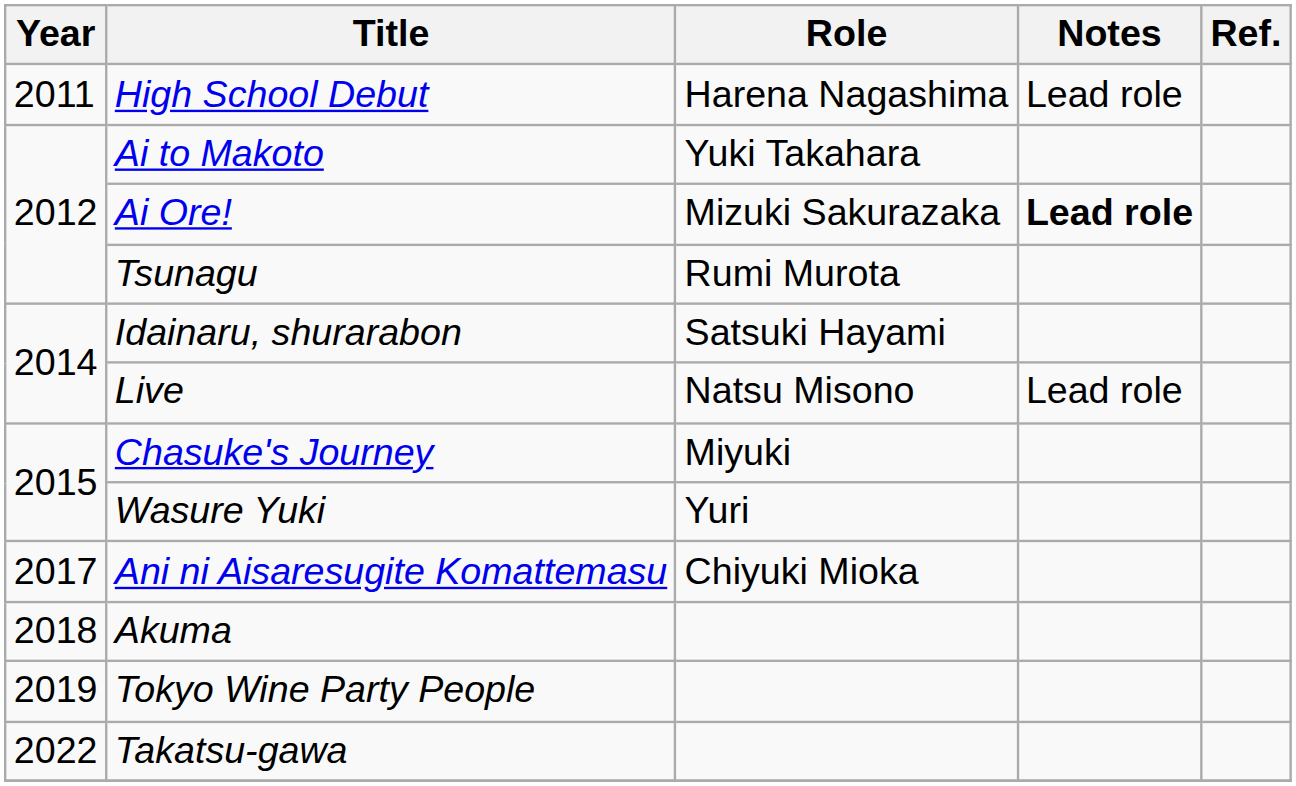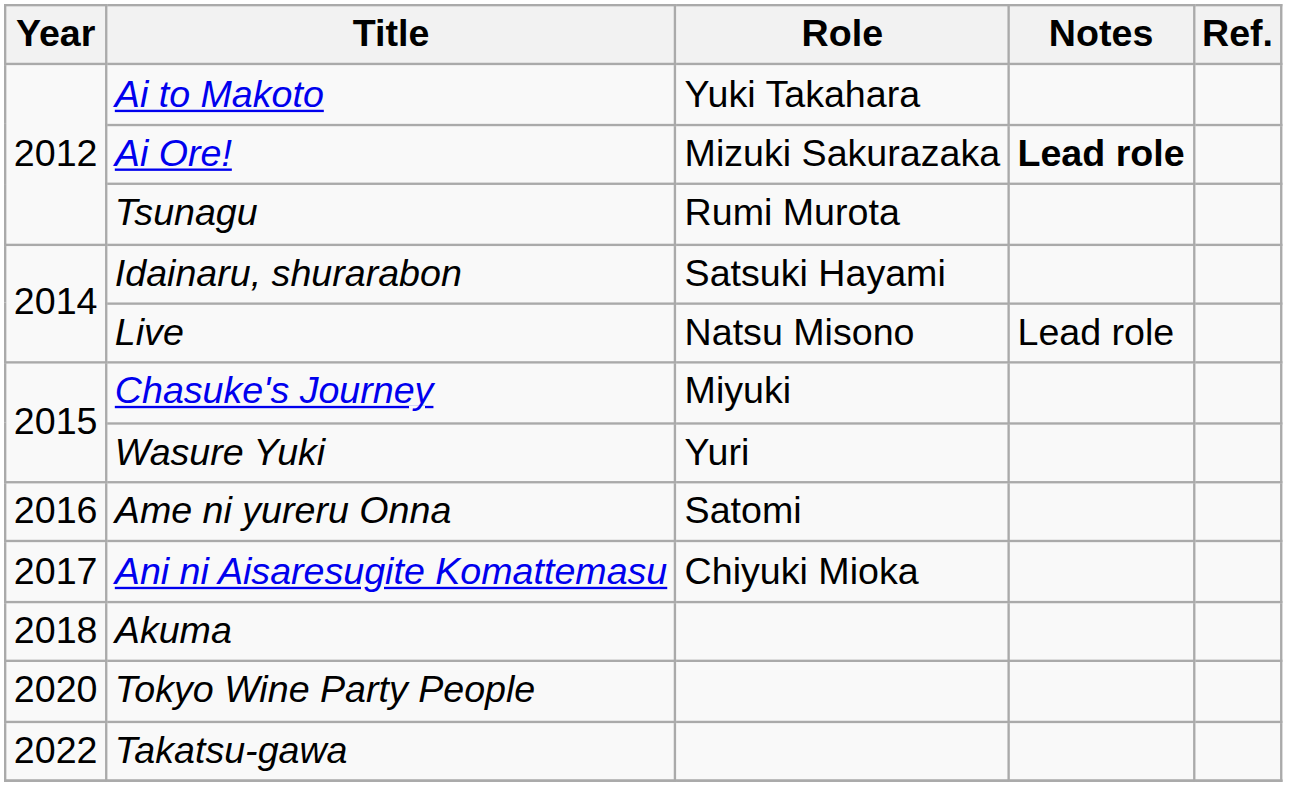- row: 2011 | High School Debut | Harena Nagashima | Lead role
+ row: 2016 | Ame ni yureru Onna | Satomi
Tokyo Wine Party People | Year: 2019 -> 2020
